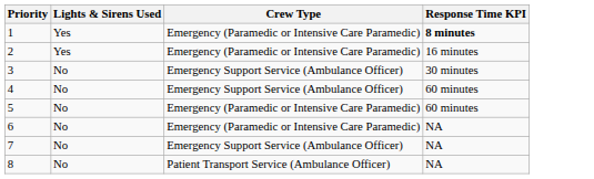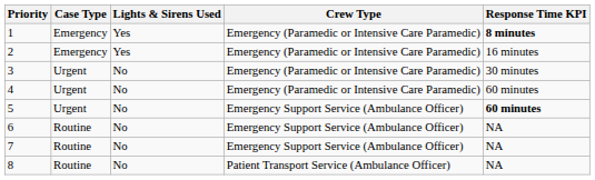+ column: Case Type | Emergency | Emergency | Urgent | Urgent | Urgent | Routine | Routine | Routine
3 | Crew Type: Emergency Support Service (Ambulance Officer) -> Emergency (Paramedic or Intensive Care Paramedic)
4 | Crew Type: Emergency Support Service (Ambulance Officer) -> Emergency (Paramedic or Intensive Care Paramedic)
5 | Crew Type: Emergency (Paramedic or Intensive Care Paramedic) -> Emergency Support Service (Ambulance Officer)
5 | Response Time KPI: normal -> bold
6 | Crew Type: Emergency (Paramedic or Intensive Care Paramedic) -> Emergency Support Service (Ambulance Officer)
